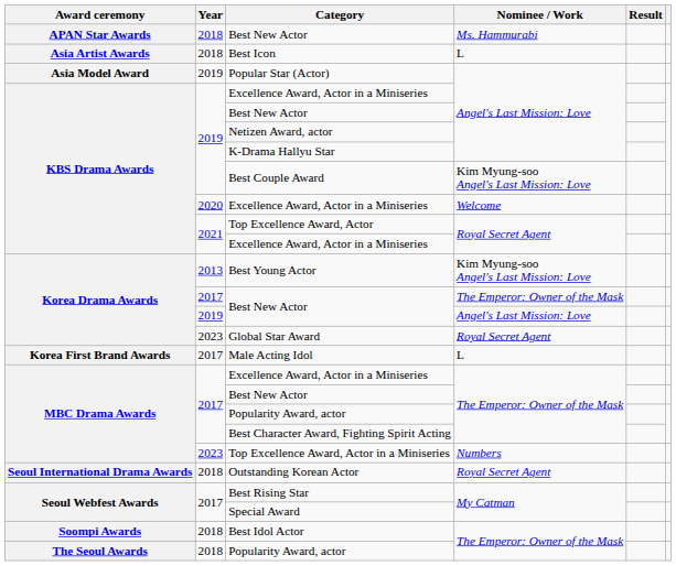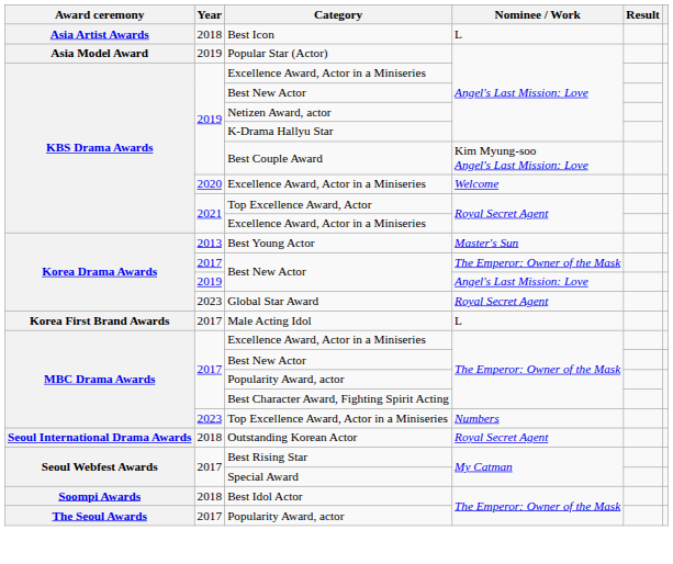- row: APAN Star Awards | 2018 | Best New Actor | Ms. Hammurabi
Best Young Actor | Nominee / Work: Kim Myung-soo Angel's Last Mission: Love -> Master's Sun
The Seoul Awards / Popularity Award, actor | Year: 2018 -> 2017
